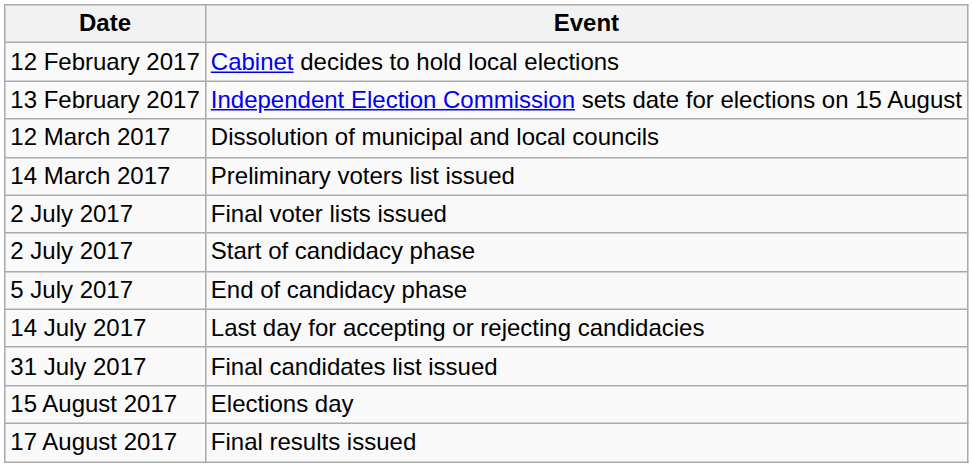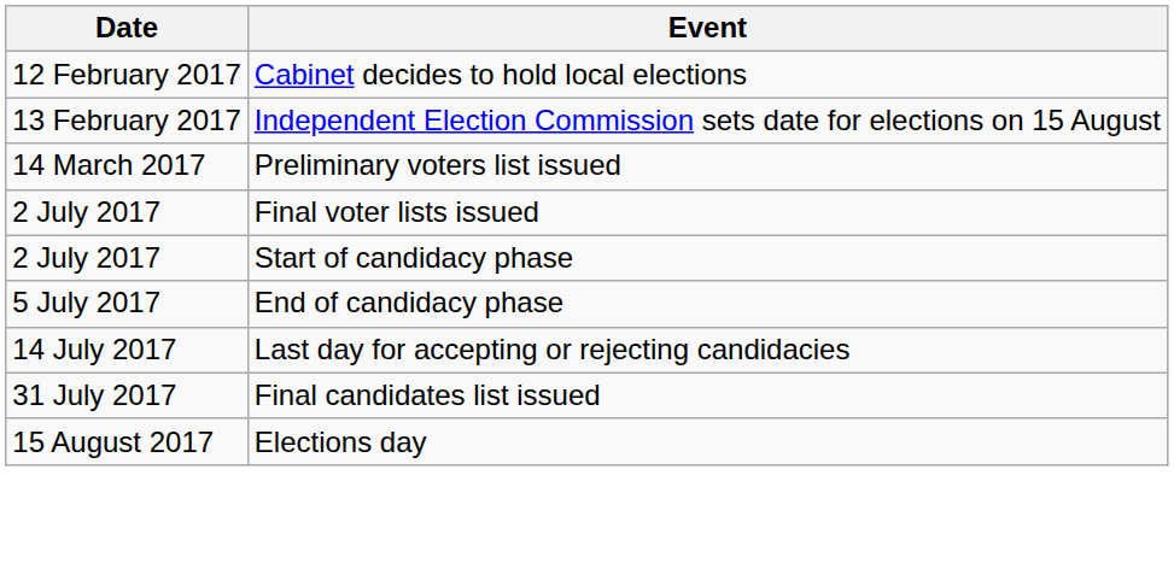- row: 12 March 2017 | Dissolution of municipal and local councils
- row: 17 August 2017 | Final results issued
